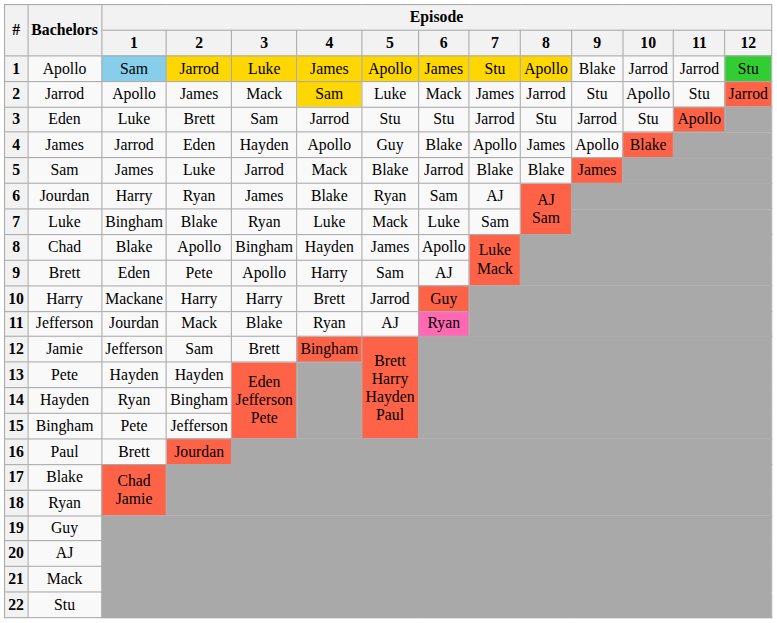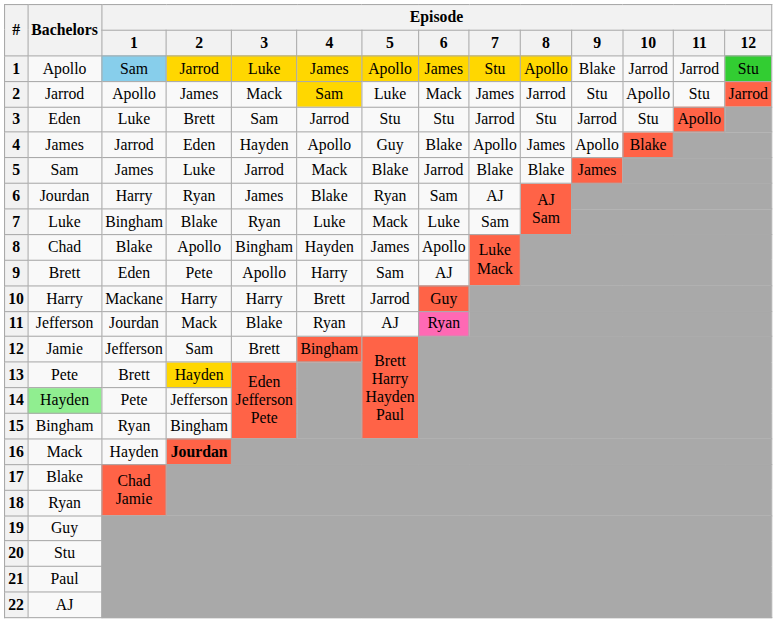13 | Episode / 1: Hayden -> Brett
13 | Episode / 2: no background -> gold background
14 | Bachelors: no background -> lightgreen background
14 | Episode / 1: Ryan -> Pete
14 | Episode / 2: Bingham -> Jefferson
15 | Episode / 1: Pete -> Ryan
15 | Episode / 2: Jefferson -> Bingham
16 | Bachelors: Paul -> Mack
16 | Episode / 1: Brett -> Hayden
16 | Episode / 2: normal -> bold
20 | Bachelors: AJ -> Stu
21 | Bachelors: Mack -> Paul
22 | Bachelors: Stu -> AJ
